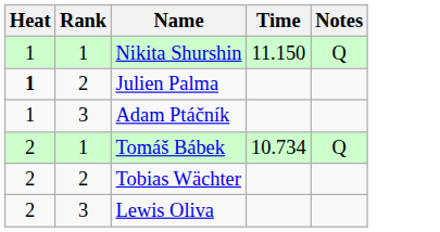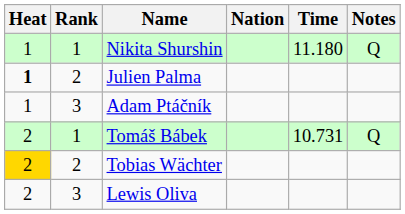+ column: Nation
Nikita Shurshin | Time: 11.150 -> 11.180
Tomáš Bábek | Time: 10.734 -> 10.731
Tobias Wächter | Heat: no background -> gold background
